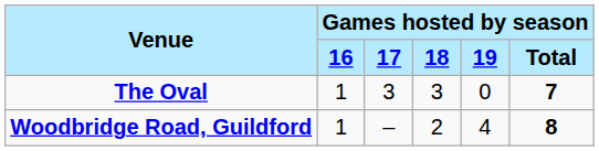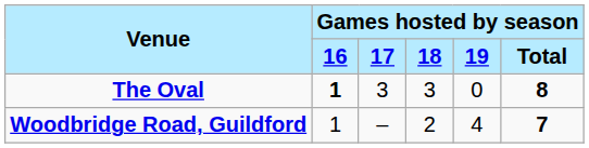The Oval | column 2: normal -> bold
The Oval | column 6: 7 -> 8
Woodbridge Road, Guildford | column 6: 8 -> 7
